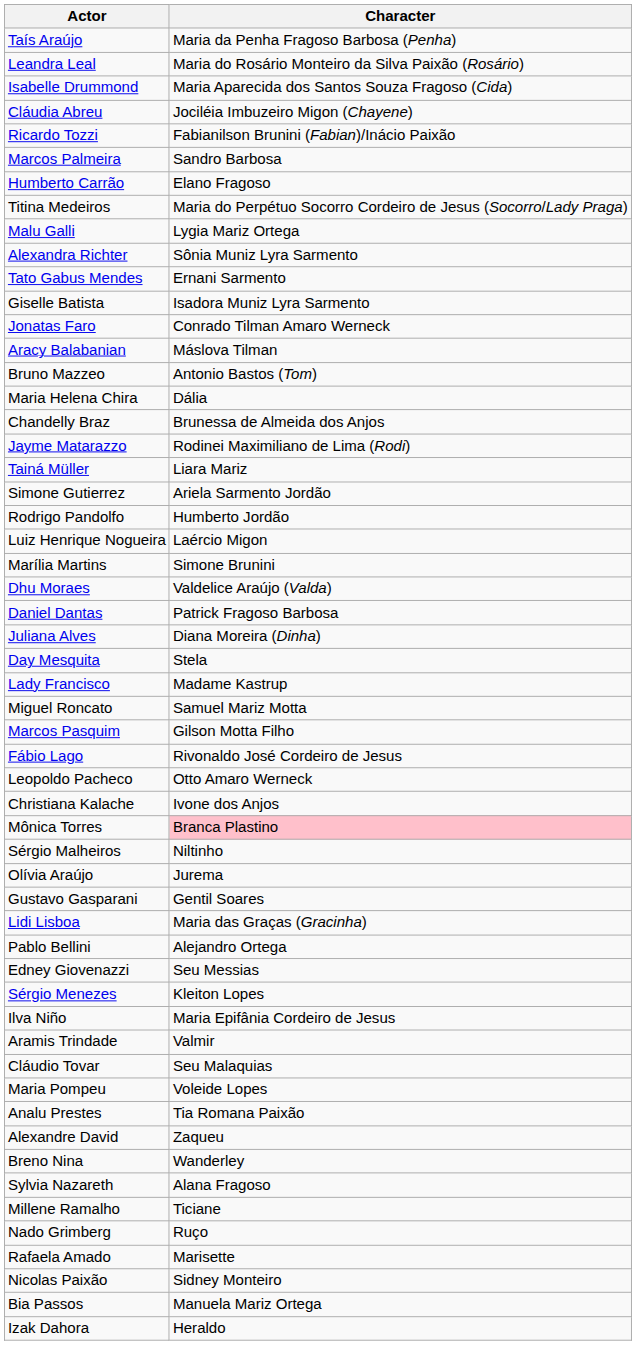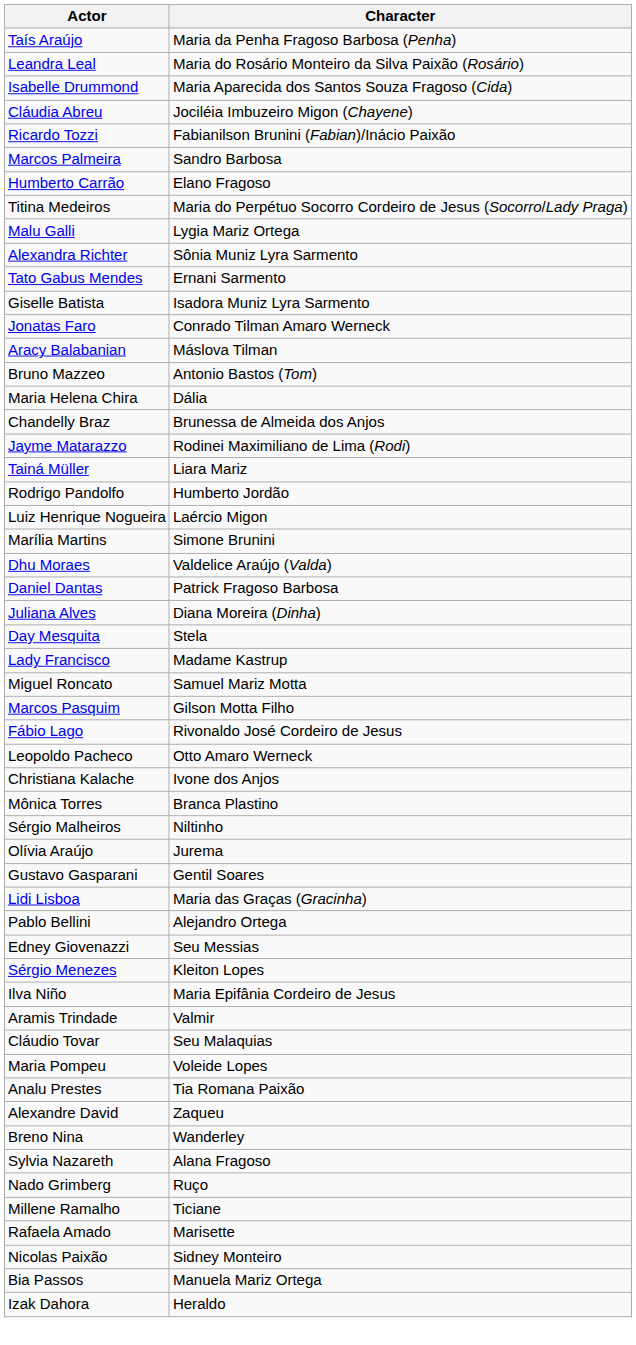- row: Simone Gutierrez | Ariela Sarmento Jordão
Mônica Torres | Character: pink background -> no background
rows swapped: Millene Ramalho <-> Nado Grimberg
